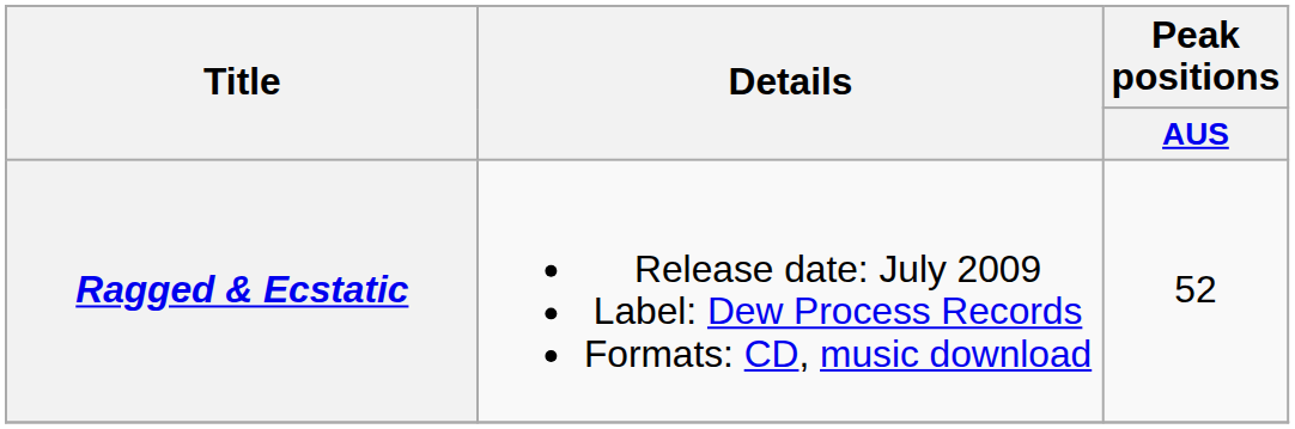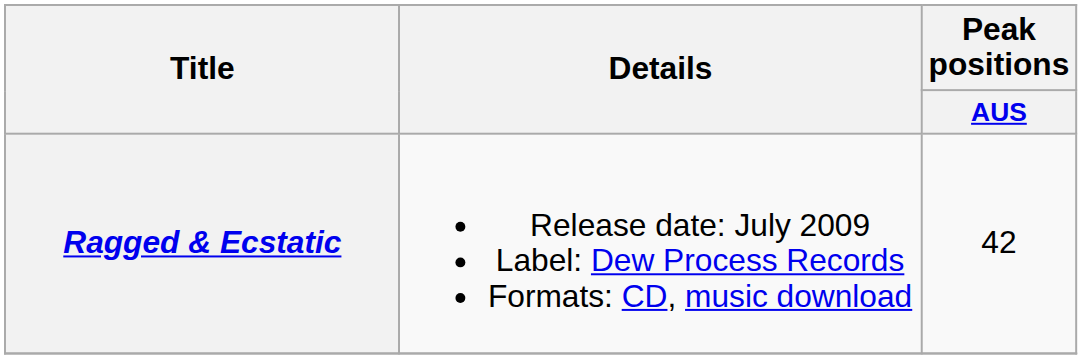Ragged & Ecstatic | Peak positions / AUS: 52 -> 42
